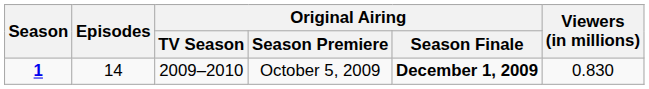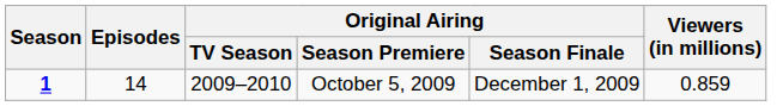October 5, 2009 | Original Airing / Season Finale: bold -> normal
October 5, 2009 | Viewers (in millions): 0.830 -> 0.859
